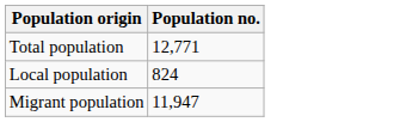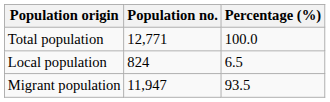+ column: Percentage (%) | 100.0 | 6.5 | 93.5
